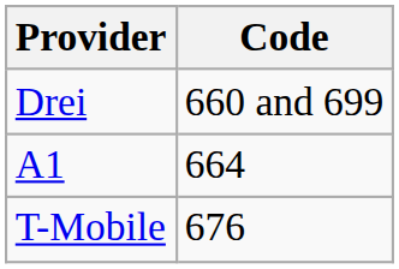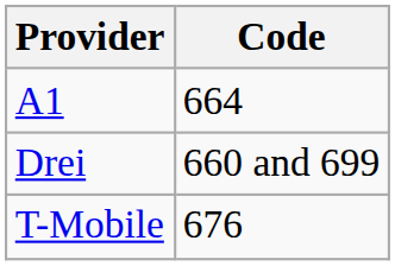rows swapped: Drei <-> A1
